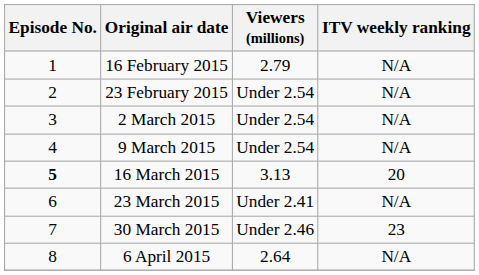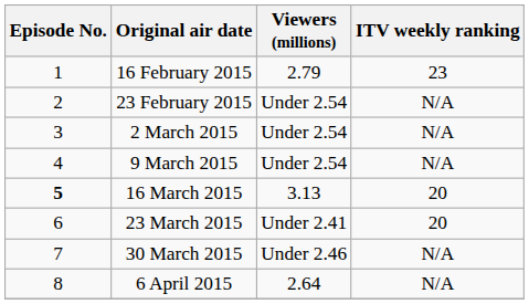16 February 2015 | ITV weekly ranking: N/A -> 23
23 March 2015 | ITV weekly ranking: N/A -> 20
30 March 2015 | ITV weekly ranking: 23 -> N/A
